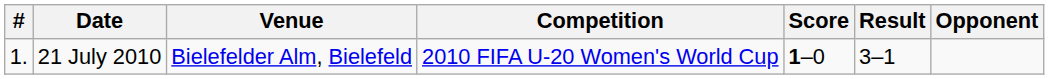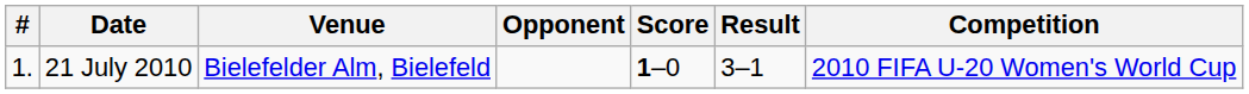columns swapped: Opponent <-> Competition
